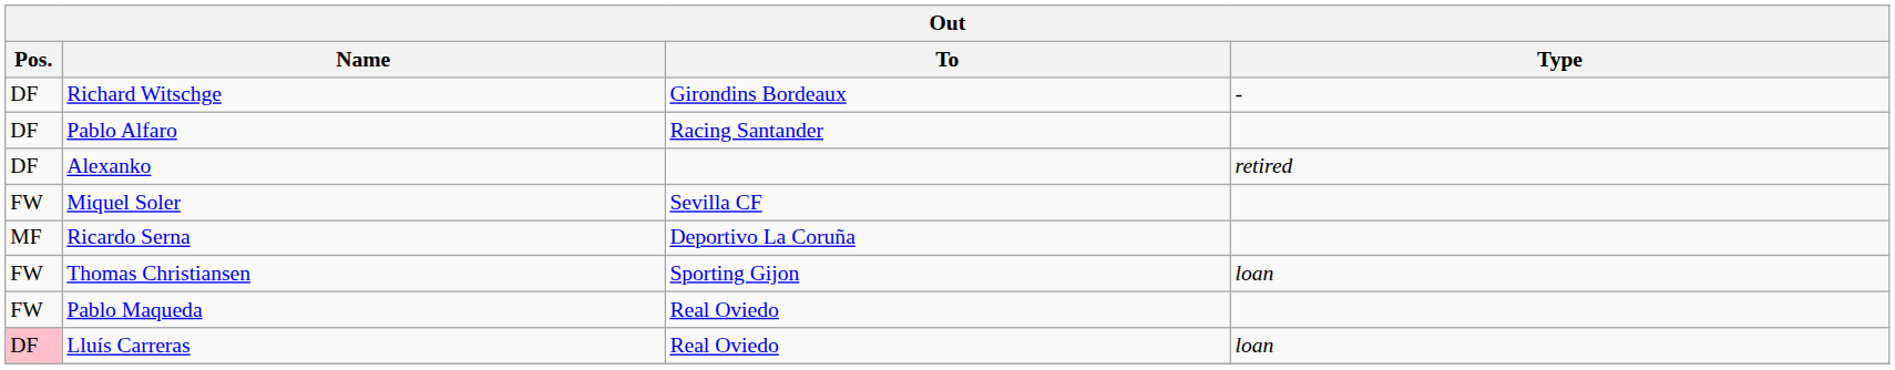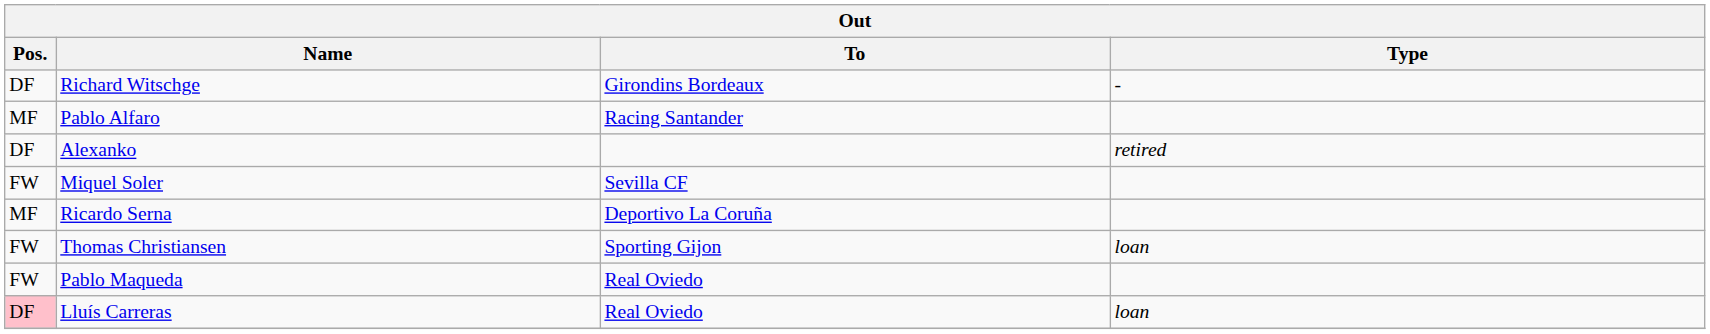Pablo Alfaro | Pos.: DF -> MF
